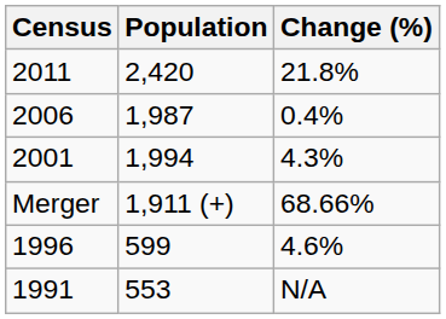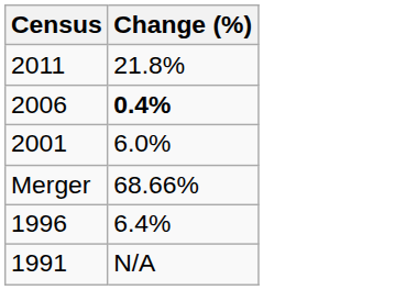- column: Population | 2,420 | 1,987 | 1,994 | 1,911 (+) | 599 | 553
2006 | Change (%): normal -> bold
2001 | Change (%): 4.3% -> 6.0%
1996 | Change (%): 4.6% -> 6.4%
